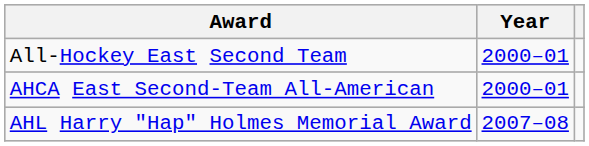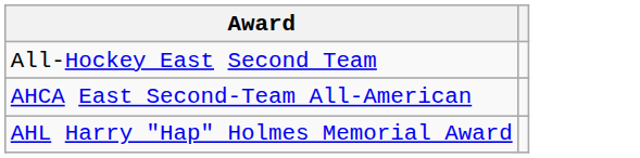- column: Year | 2000–01 | 2000–01 | 2007–08
